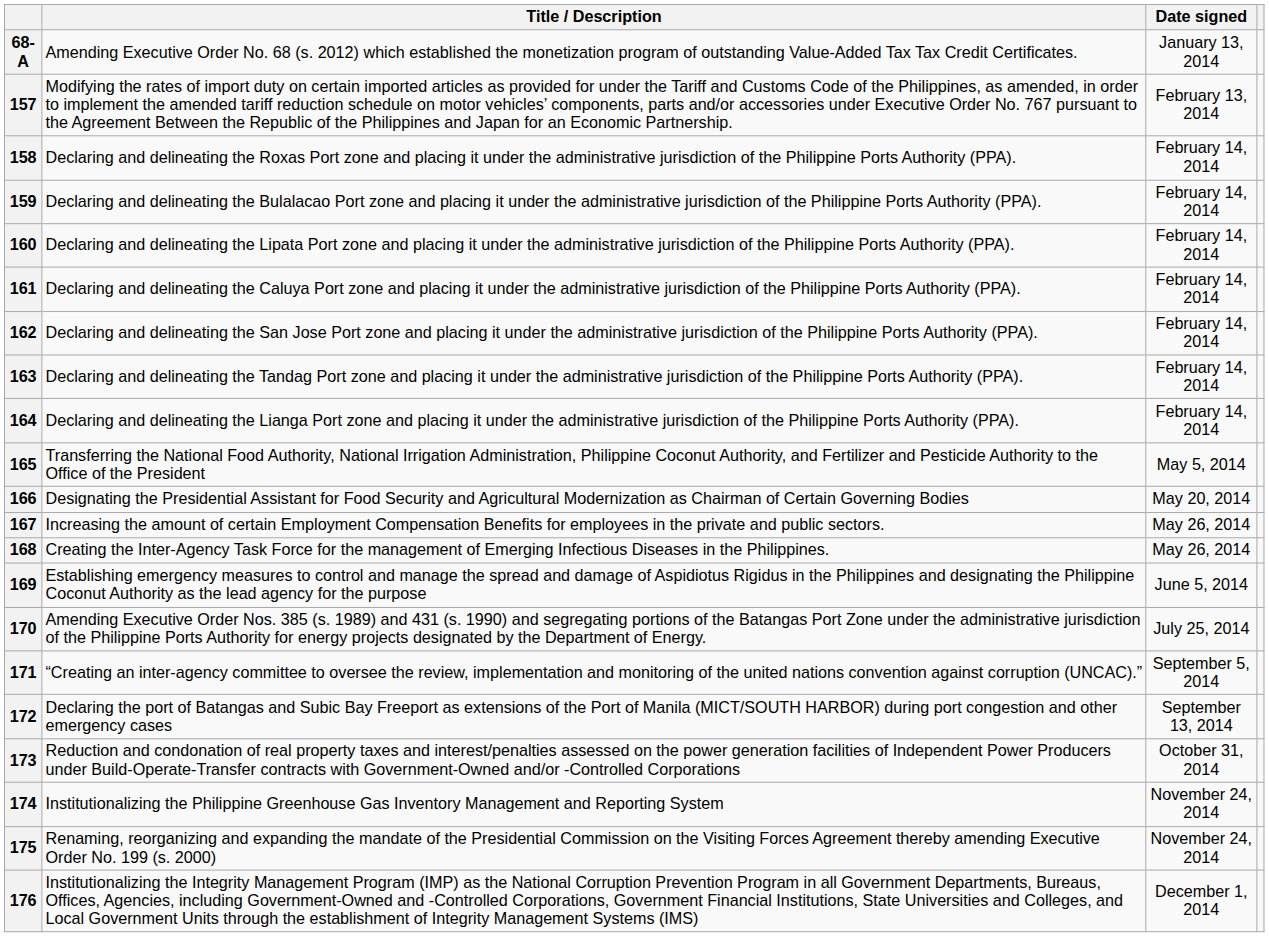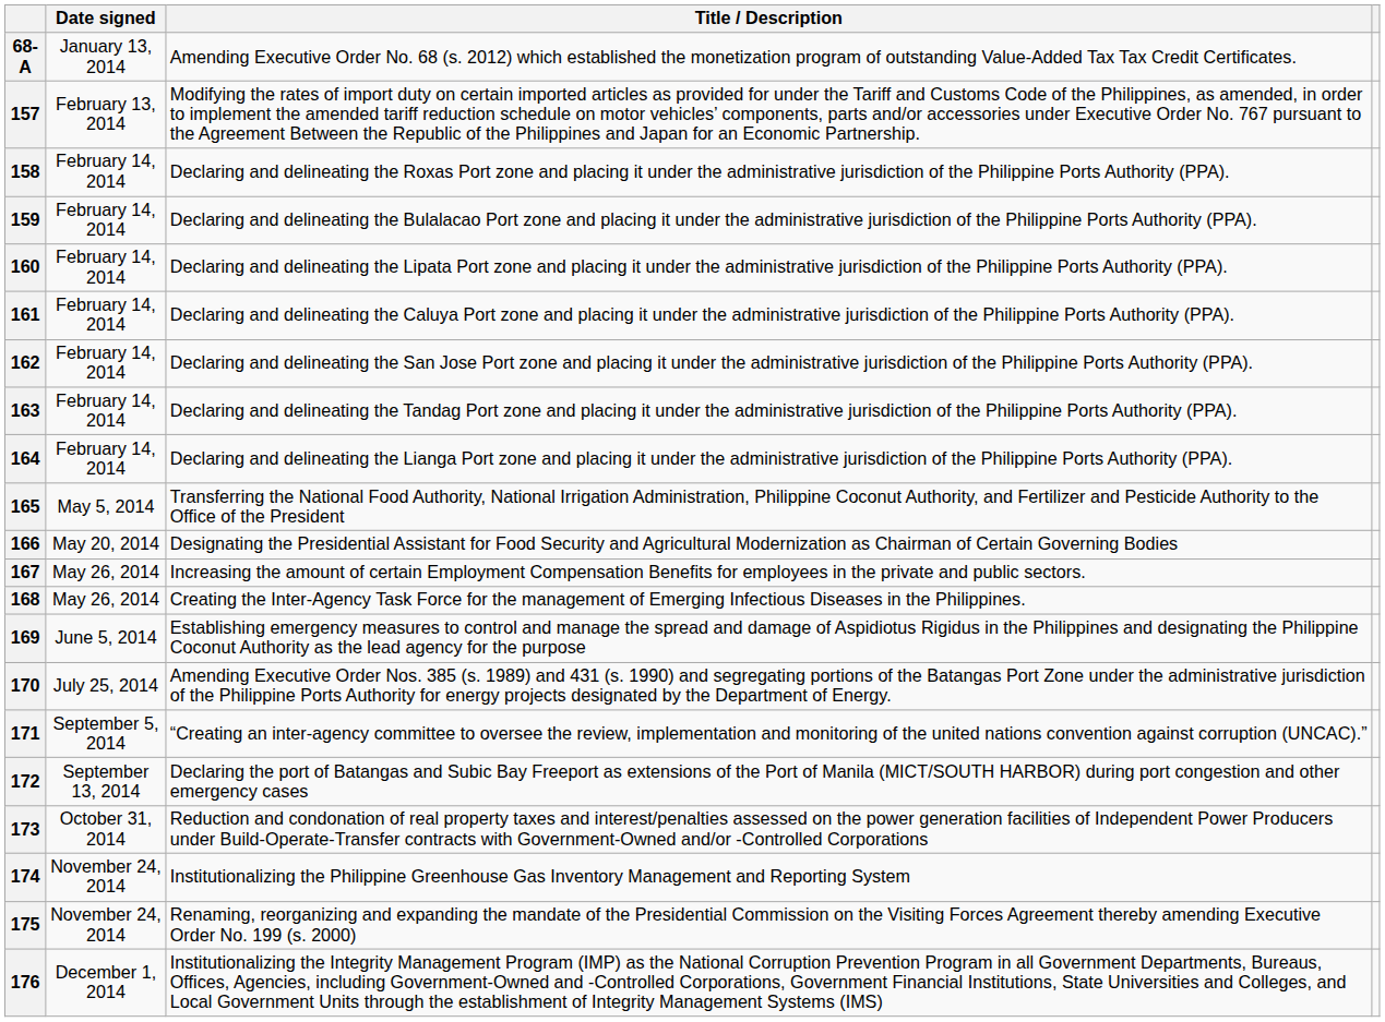columns swapped: Title / Description <-> Date signed
